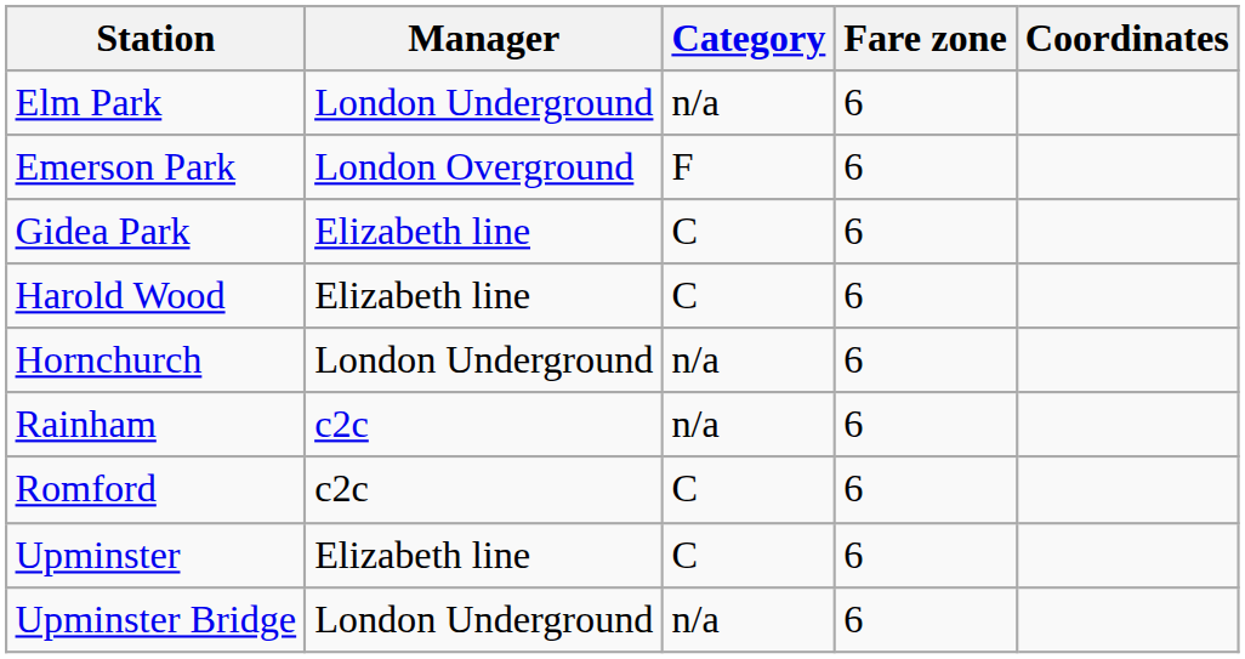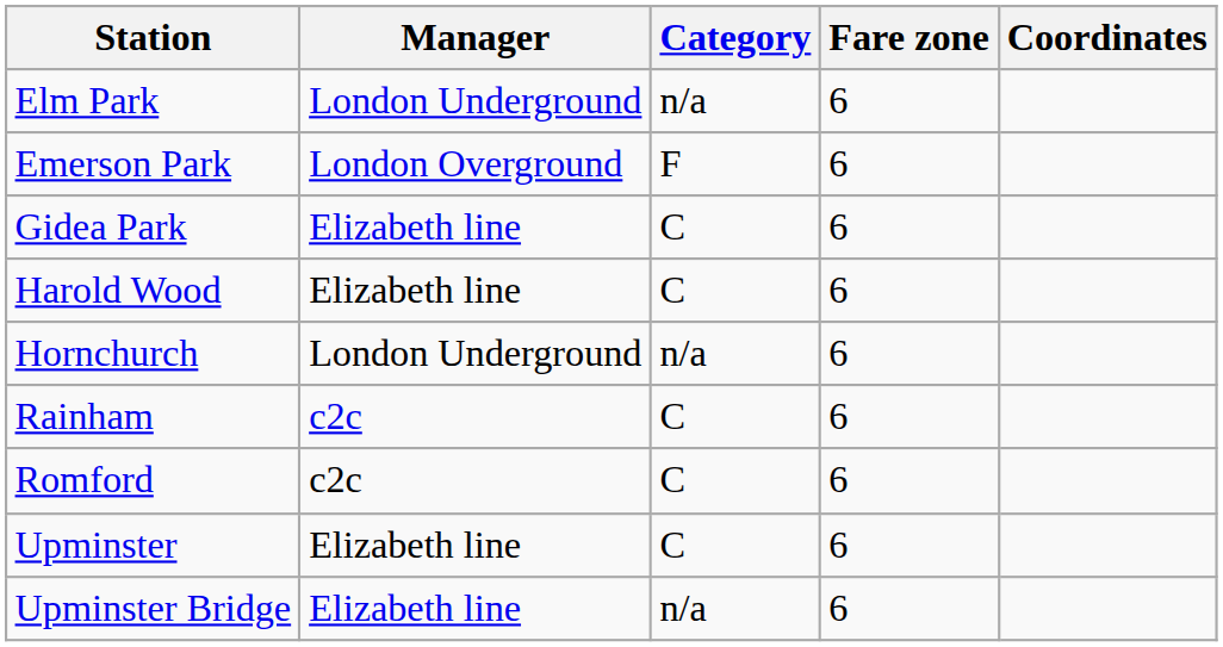Rainham | Category: n/a -> C
Upminster Bridge | Manager: London Underground -> Elizabeth line
